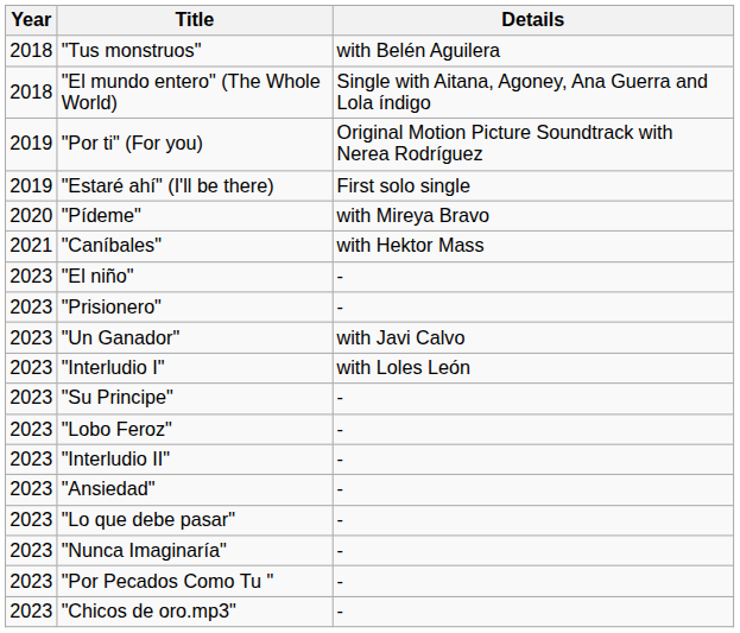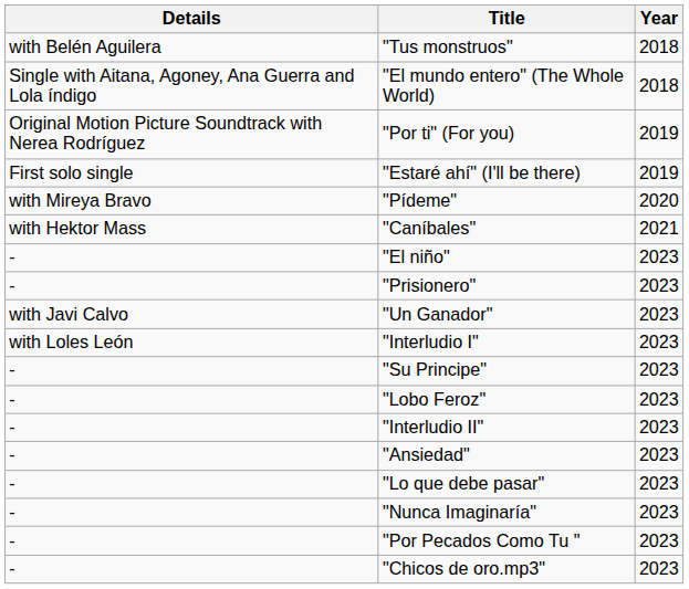columns swapped: Year <-> Details
